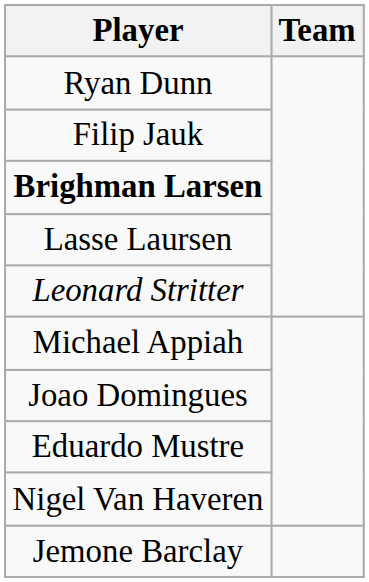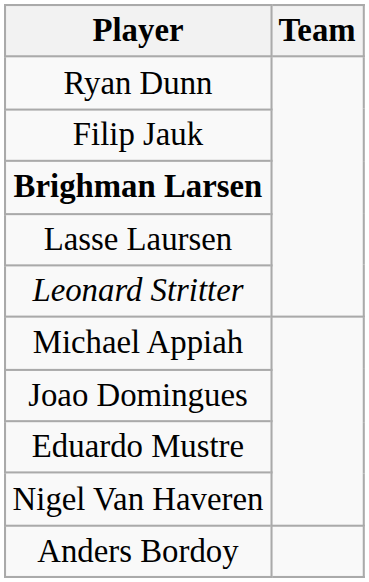+ row: Anders Bordoy
- row: Jemone Barclay
